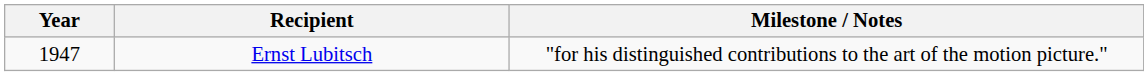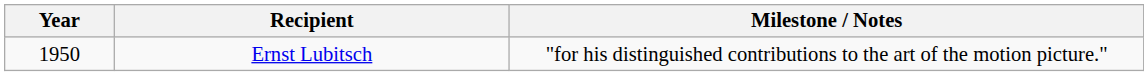Ernst Lubitsch | Year: 1947 -> 1950
